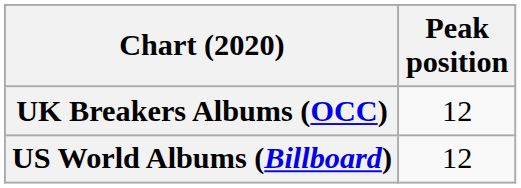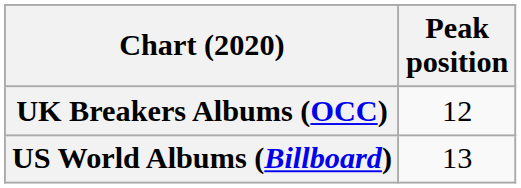US World Albums (Billboard) | Peak position: 12 -> 13
